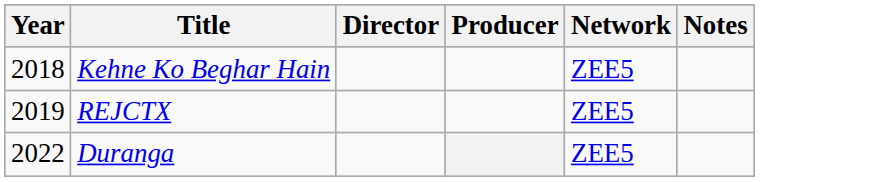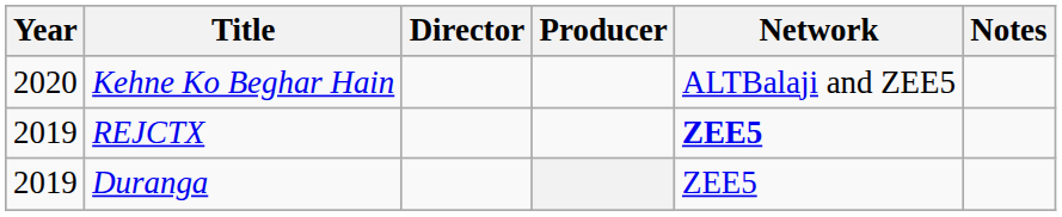Kehne Ko Beghar Hain | Year: 2018 -> 2020
Kehne Ko Beghar Hain | Network: ZEE5 -> ALTBalaji and ZEE5
REJCTX | Network: normal -> bold
Duranga | Year: 2022 -> 2019
